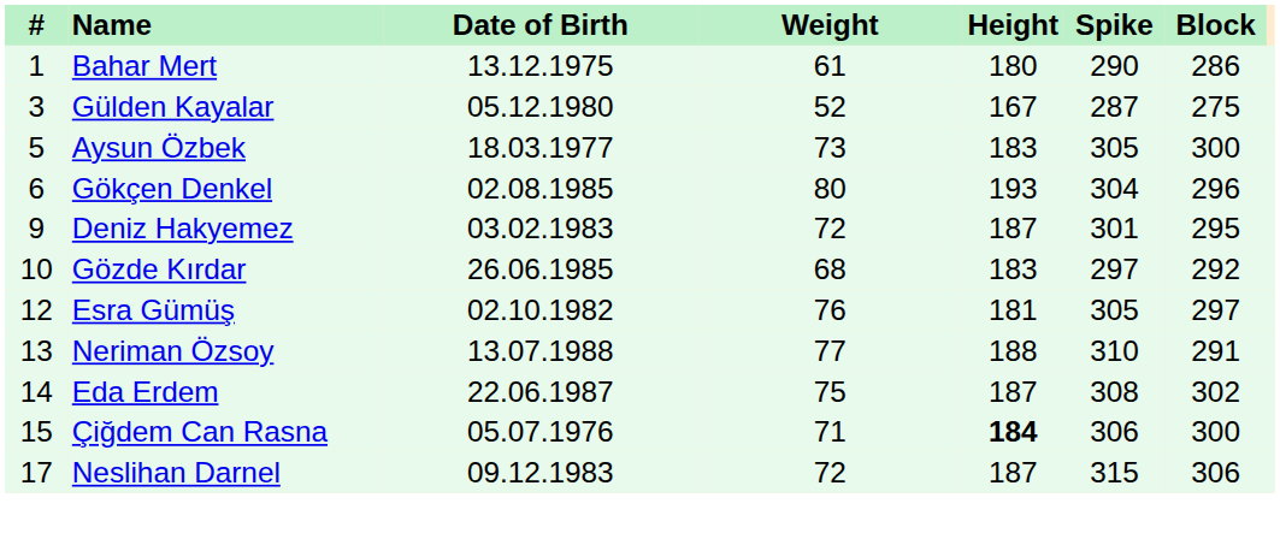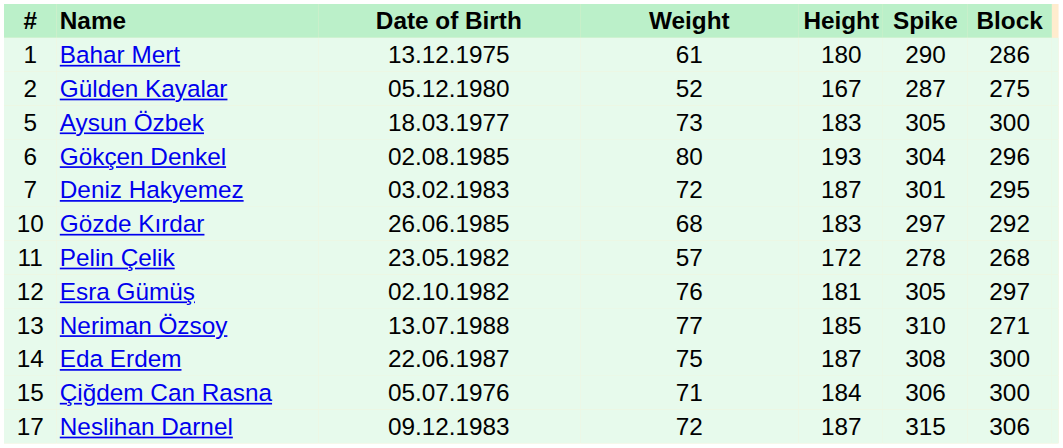Gülden Kayalar | #: 3 -> 2
Deniz Hakyemez | #: 9 -> 7
+ row: 11 | Pelin Çelik | 23.05.1982 | 57 | 172 | 278 | 268
Neriman Özsoy | Height: 188 -> 185
Neriman Özsoy | Block: 291 -> 271
Eda Erdem | Block: 302 -> 300
Çiğdem Can Rasna | Height: bold -> normal
